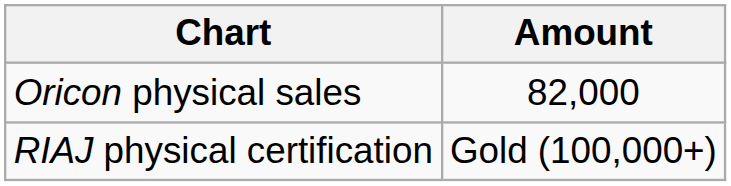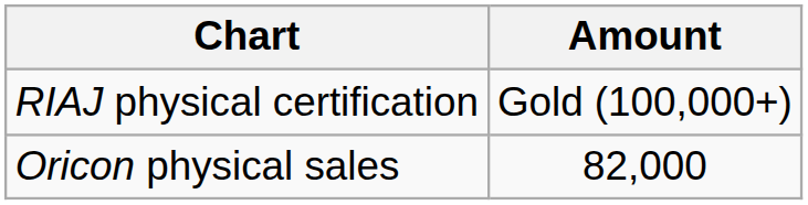rows swapped: Oricon physical sales <-> RIAJ physical certification
